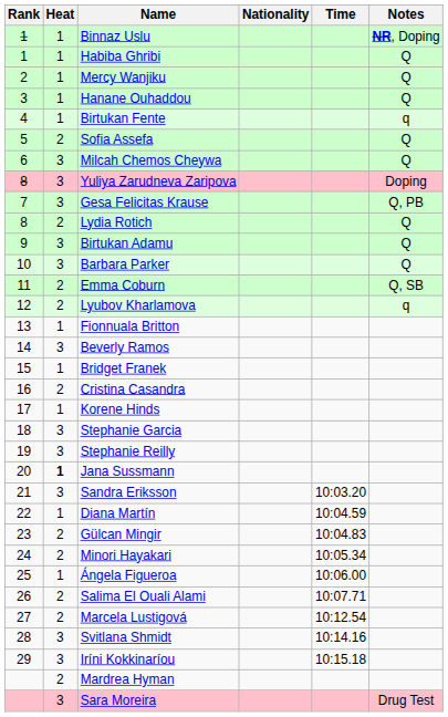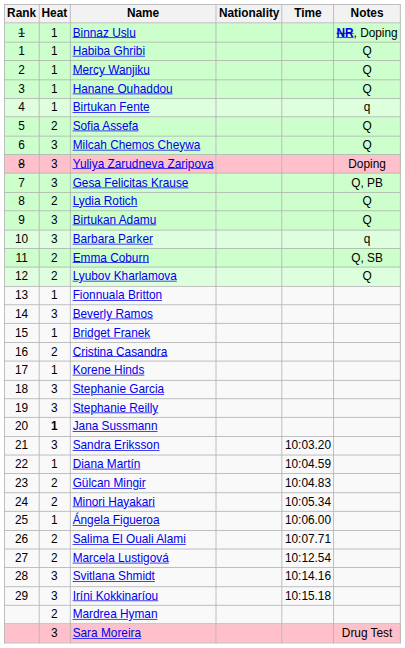Barbara Parker | Notes: Q -> q
Lyubov Kharlamova | Notes: q -> Q
